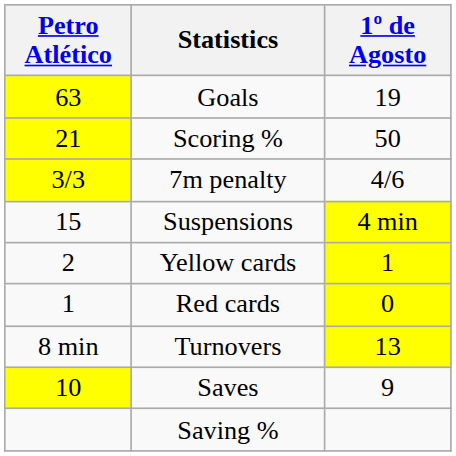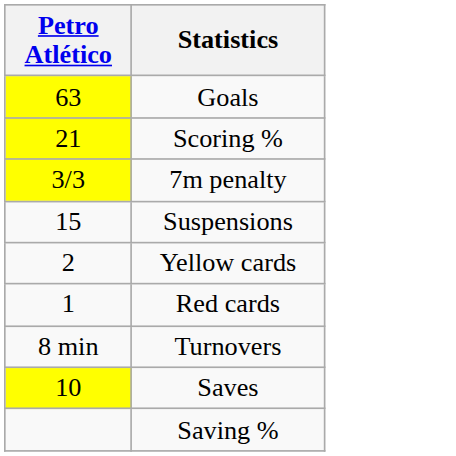- column: 1º de Agosto | 19 | 50 | 4/6 | 4 min | 1 | 0 | 13 | 9
